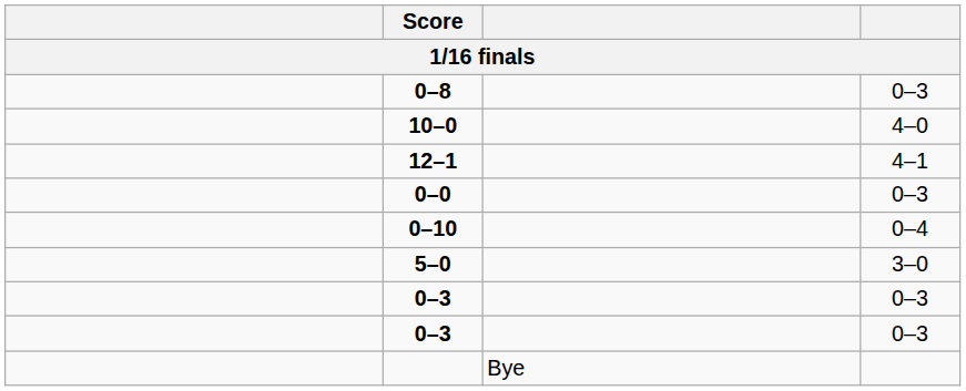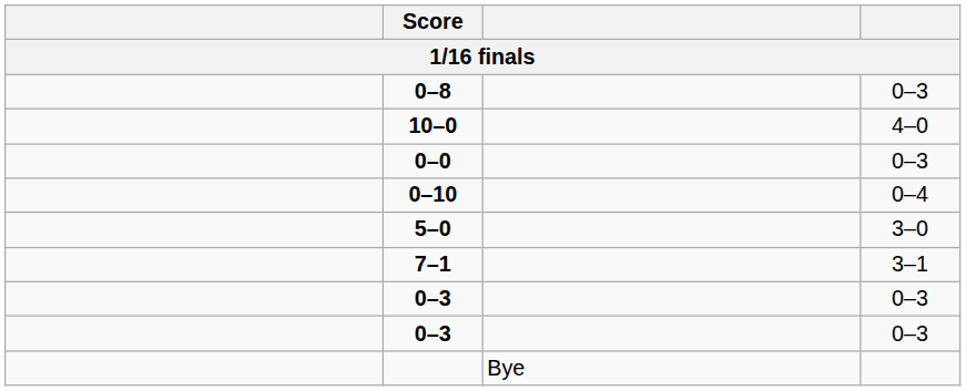- row: 12–1 | 4–1
+ row: 7–1 | 3–1
